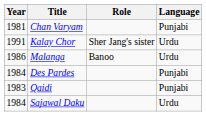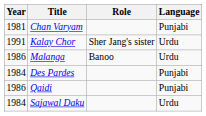Qaidi | Year: 1983 -> 1986
